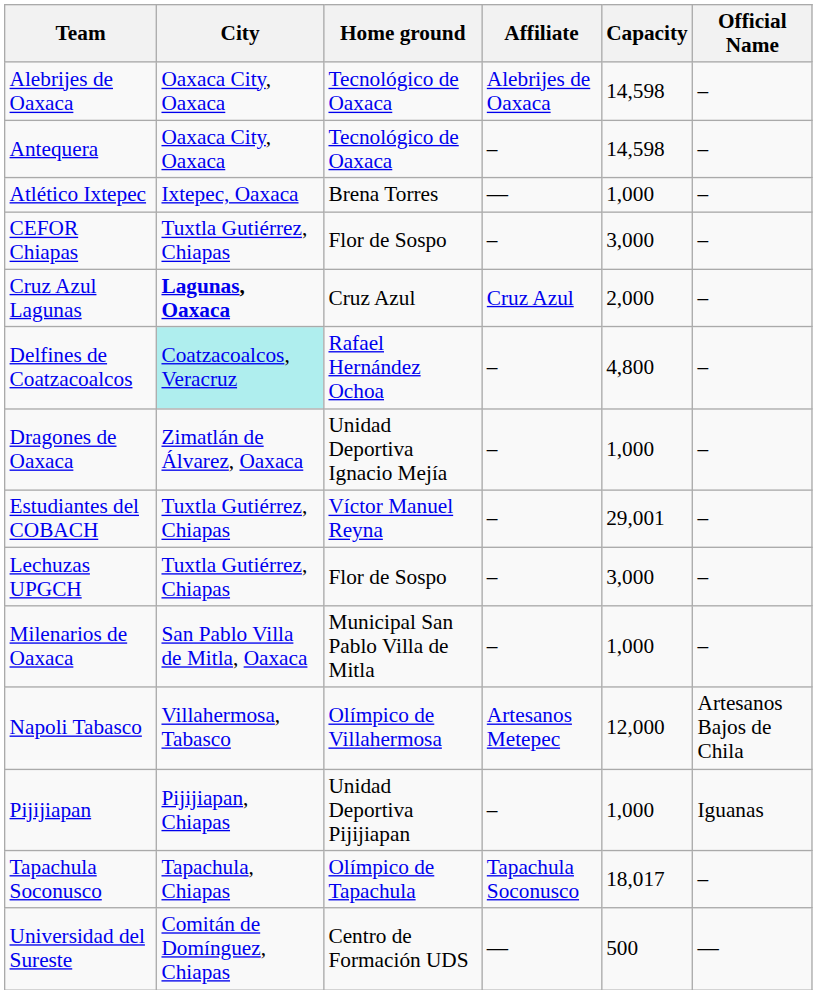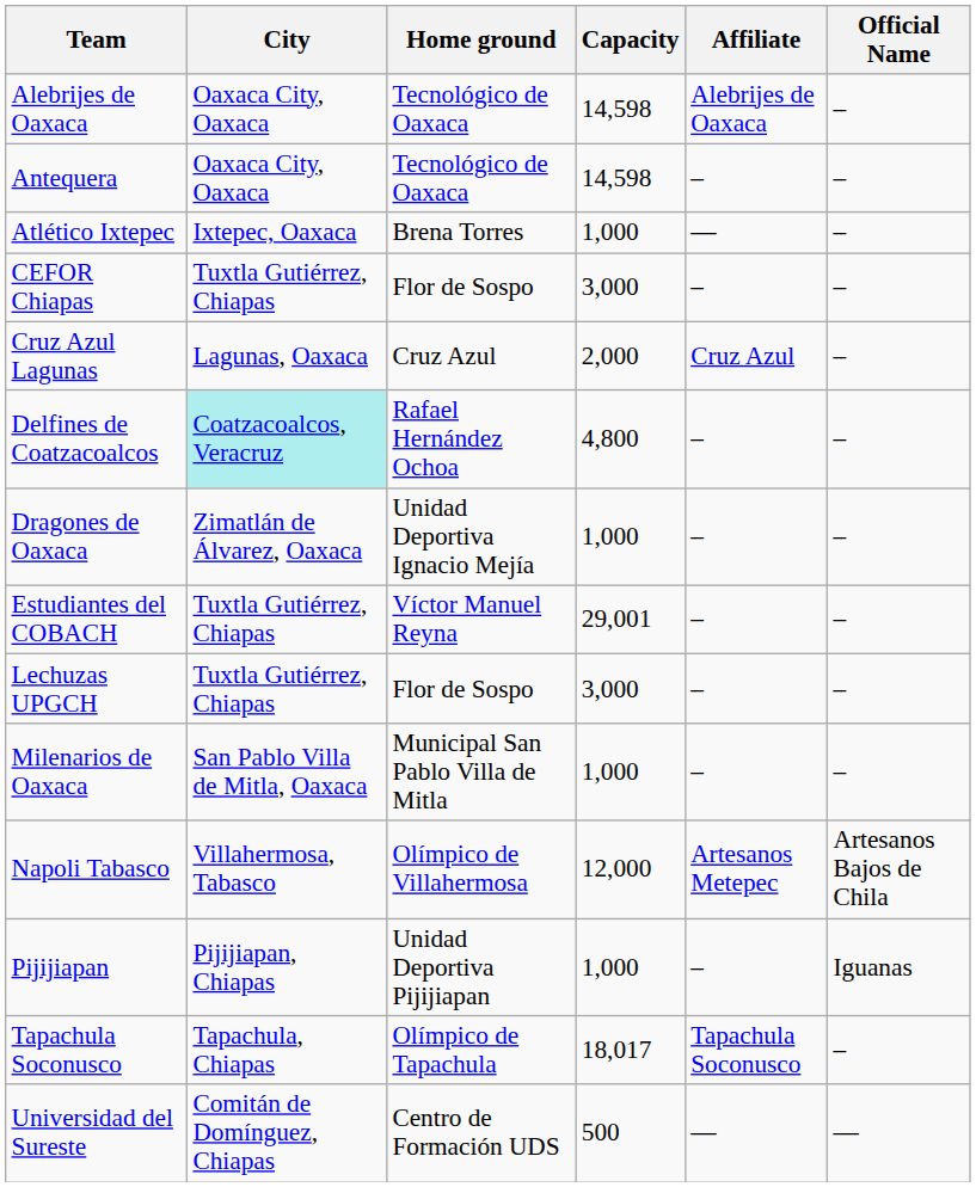columns swapped: Capacity <-> Affiliate
Cruz Azul Lagunas | City: bold -> normal
